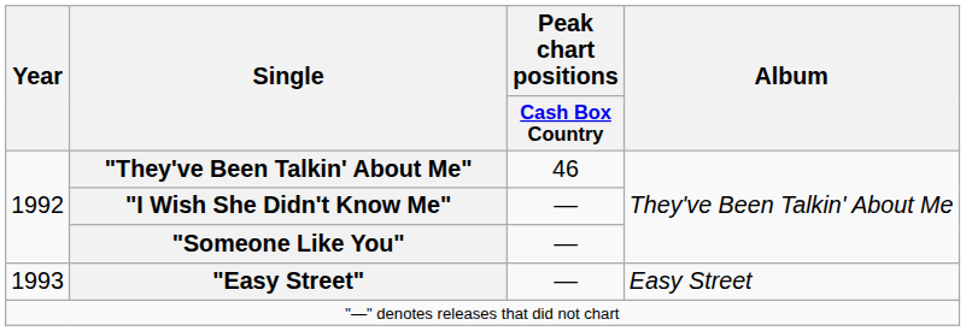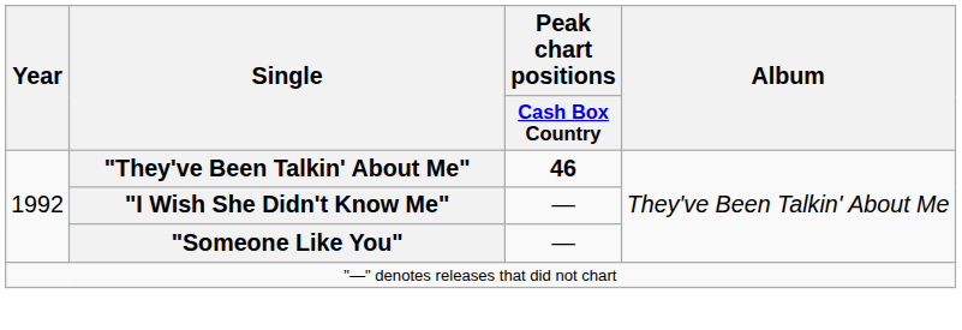"They've Been Talkin' About Me" | Peak chart positions / Cash Box Country: normal -> bold
- row: 1993 | "Easy Street" | — | Easy Street
